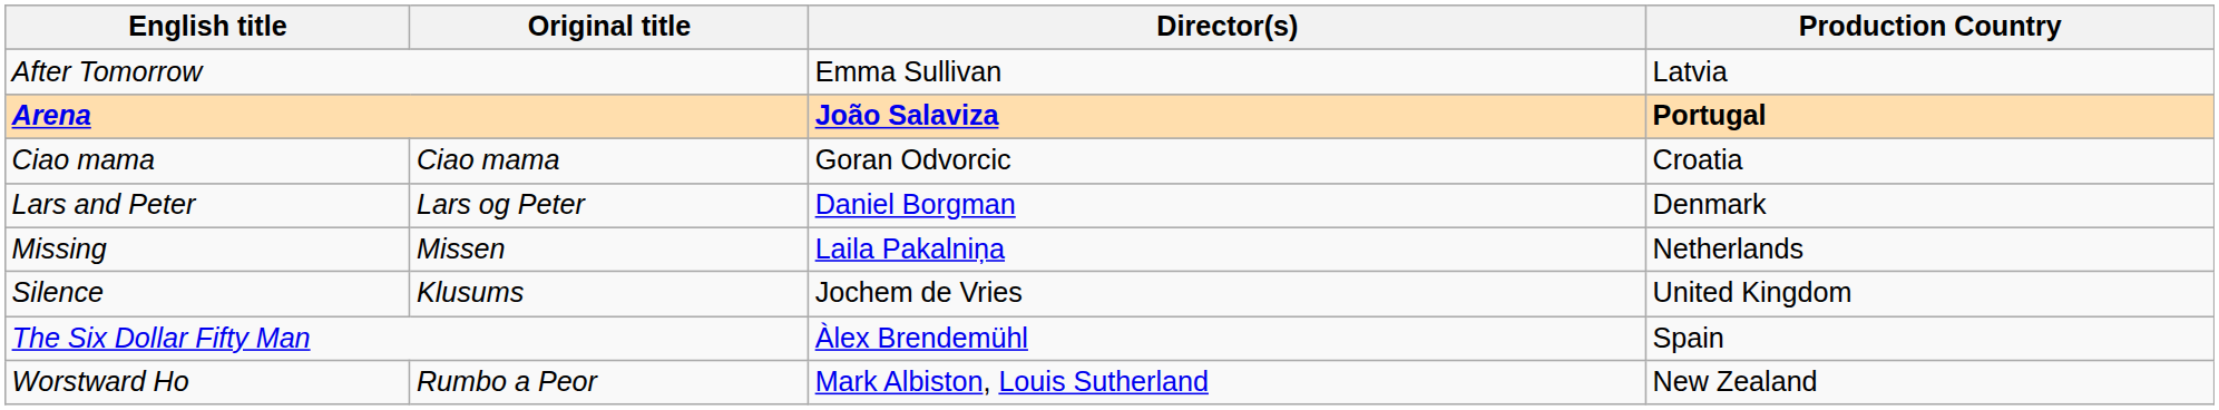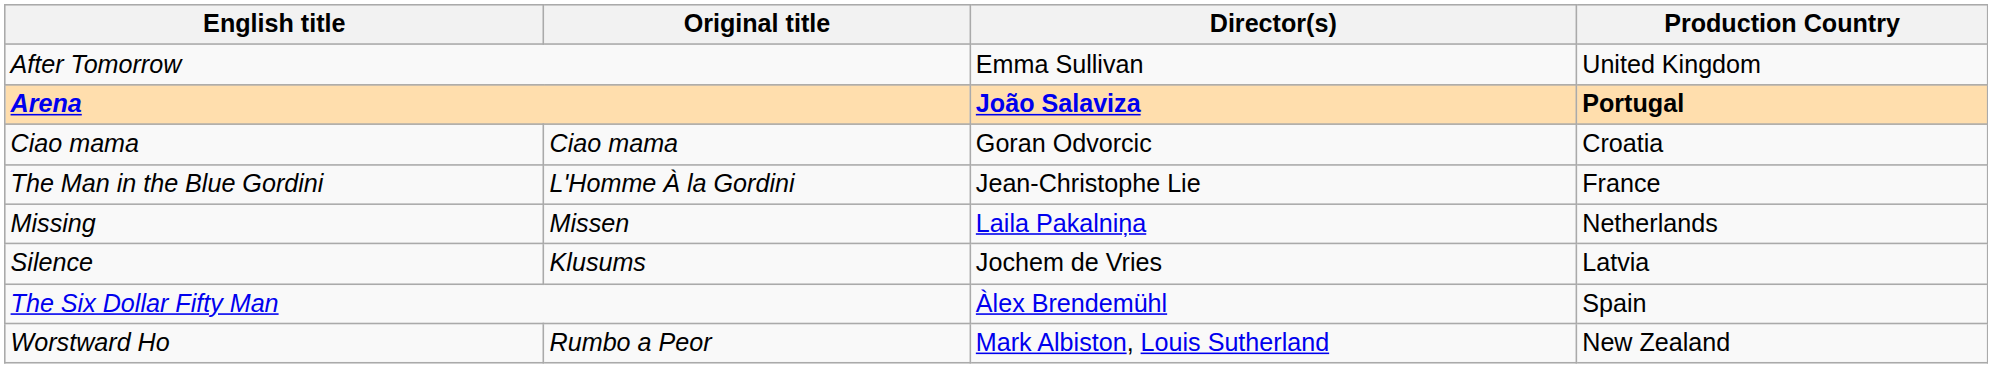After Tomorrow | Production Country: Latvia -> United Kingdom
- row: Lars and Peter | Lars og Peter | Daniel Borgman | Denmark
+ row: The Man in the Blue Gordini | L'Homme À la Gordini | Jean-Christophe Lie | France
Silence | Production Country: United Kingdom -> Latvia
